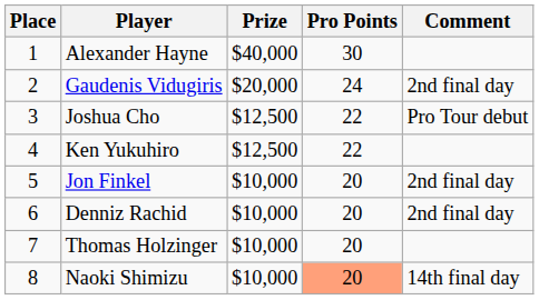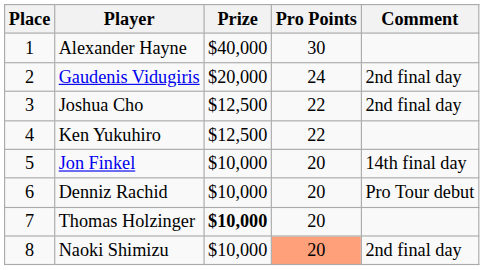Joshua Cho | Comment: Pro Tour debut -> 2nd final day
Jon Finkel | Comment: 2nd final day -> 14th final day
Denniz Rachid | Comment: 2nd final day -> Pro Tour debut
Thomas Holzinger | Prize: normal -> bold
Naoki Shimizu | Comment: 14th final day -> 2nd final day
